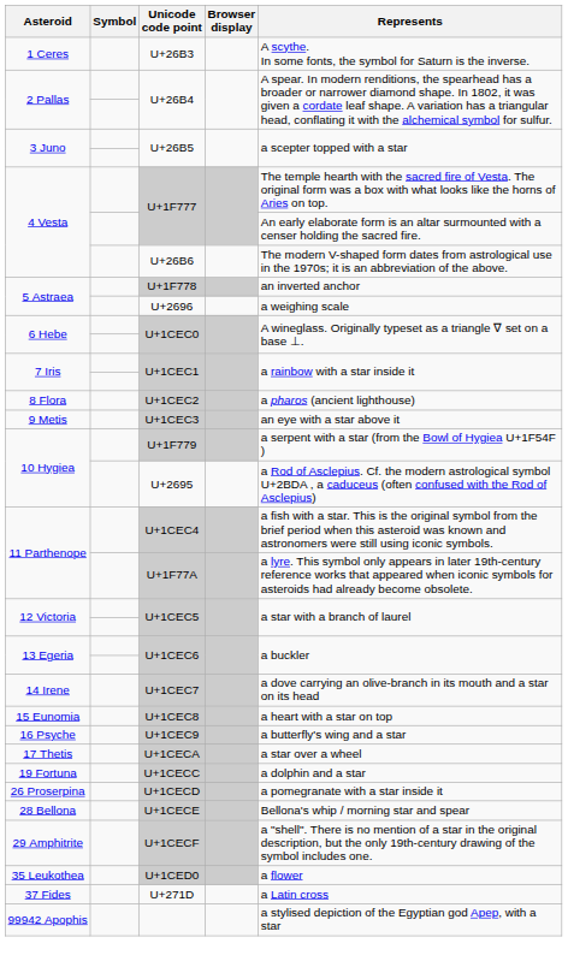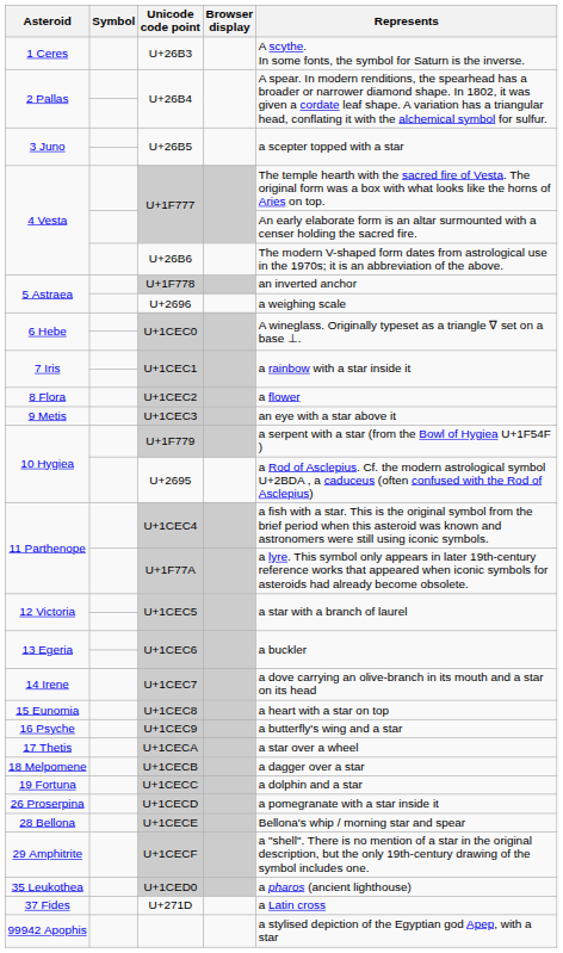U+1CEC2 | Represents: a pharos (ancient lighthouse) -> a flower
+ row: 18 Melpomene | U+1CECB | a dagger over a star
U+1CED0 | Represents: a flower -> a pharos (ancient lighthouse)
